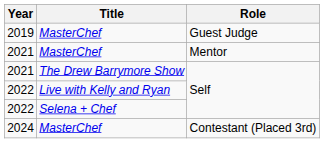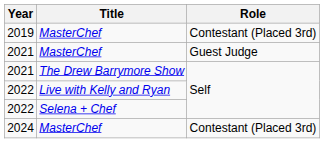2019 | Role: Guest Judge -> Contestant (Placed 3rd)
2021 / MasterChef | Role: Mentor -> Guest Judge
